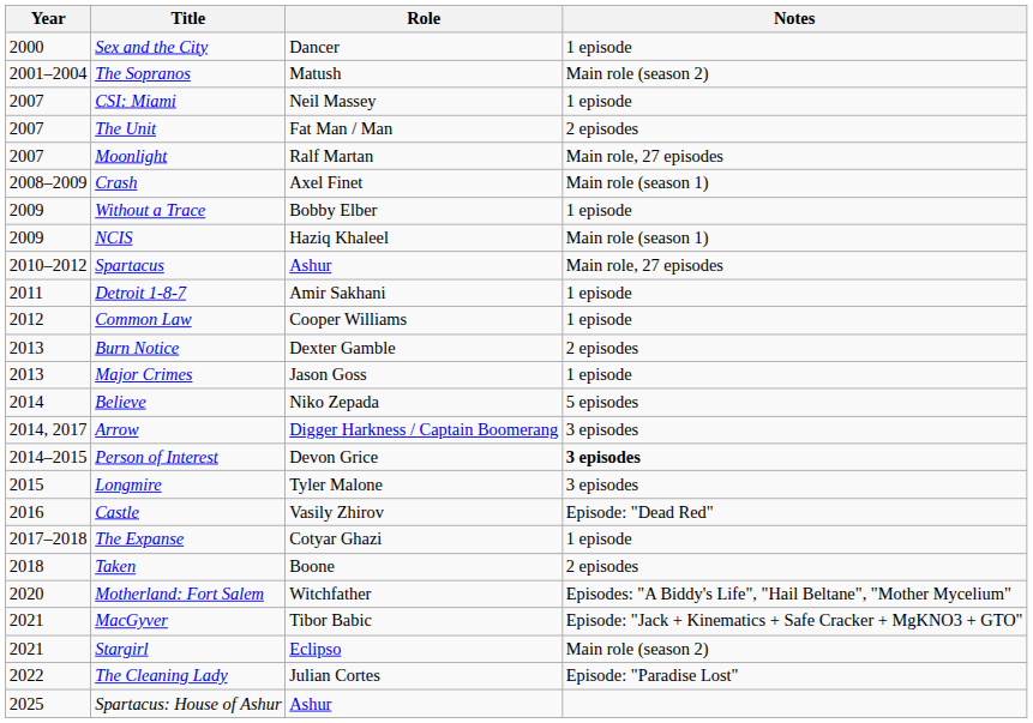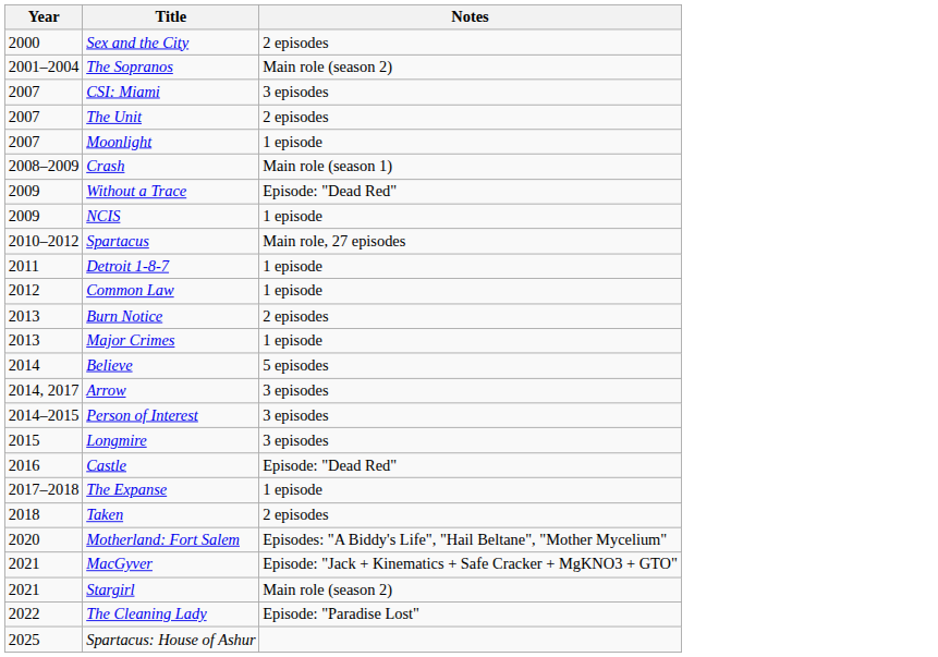- column: Role | Dancer | Matush | Neil Massey | Fat Man / Man | Ralf Martan | Axel Finet | Bobby Elber | Haziq Khaleel | Ashur | Amir Sakhani | Cooper Williams | Dexter Gamble | Jason Goss | Niko Zepada | Digger Harkness / Captain Boomerang | Devon Grice | Tyler Malone | Vasily Zhirov | Cotyar Ghazi | Boone | Witchfather | Tibor Babic | Eclipso | Julian Cortes | Ashur
Sex and the City | Notes: 1 episode -> 2 episodes
CSI: Miami | Notes: 1 episode -> 3 episodes
Moonlight | Notes: Main role, 27 episodes -> 1 episode
Without a Trace | Notes: 1 episode -> Episode: "Dead Red"
NCIS | Notes: Main role (season 1) -> 1 episode
Person of Interest | Notes: bold -> normal
